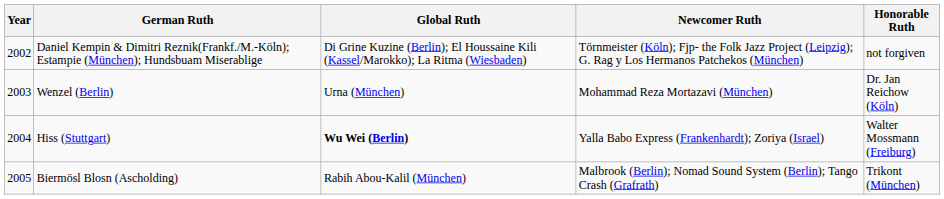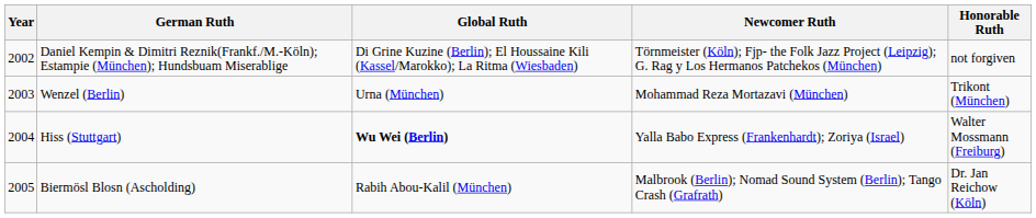Wenzel (Berlin) | Honorable Ruth: Dr. Jan Reichow (Köln) -> Trikont (München)
Biermösl Blosn (Ascholding) | Honorable Ruth: Trikont (München) -> Dr. Jan Reichow (Köln)
